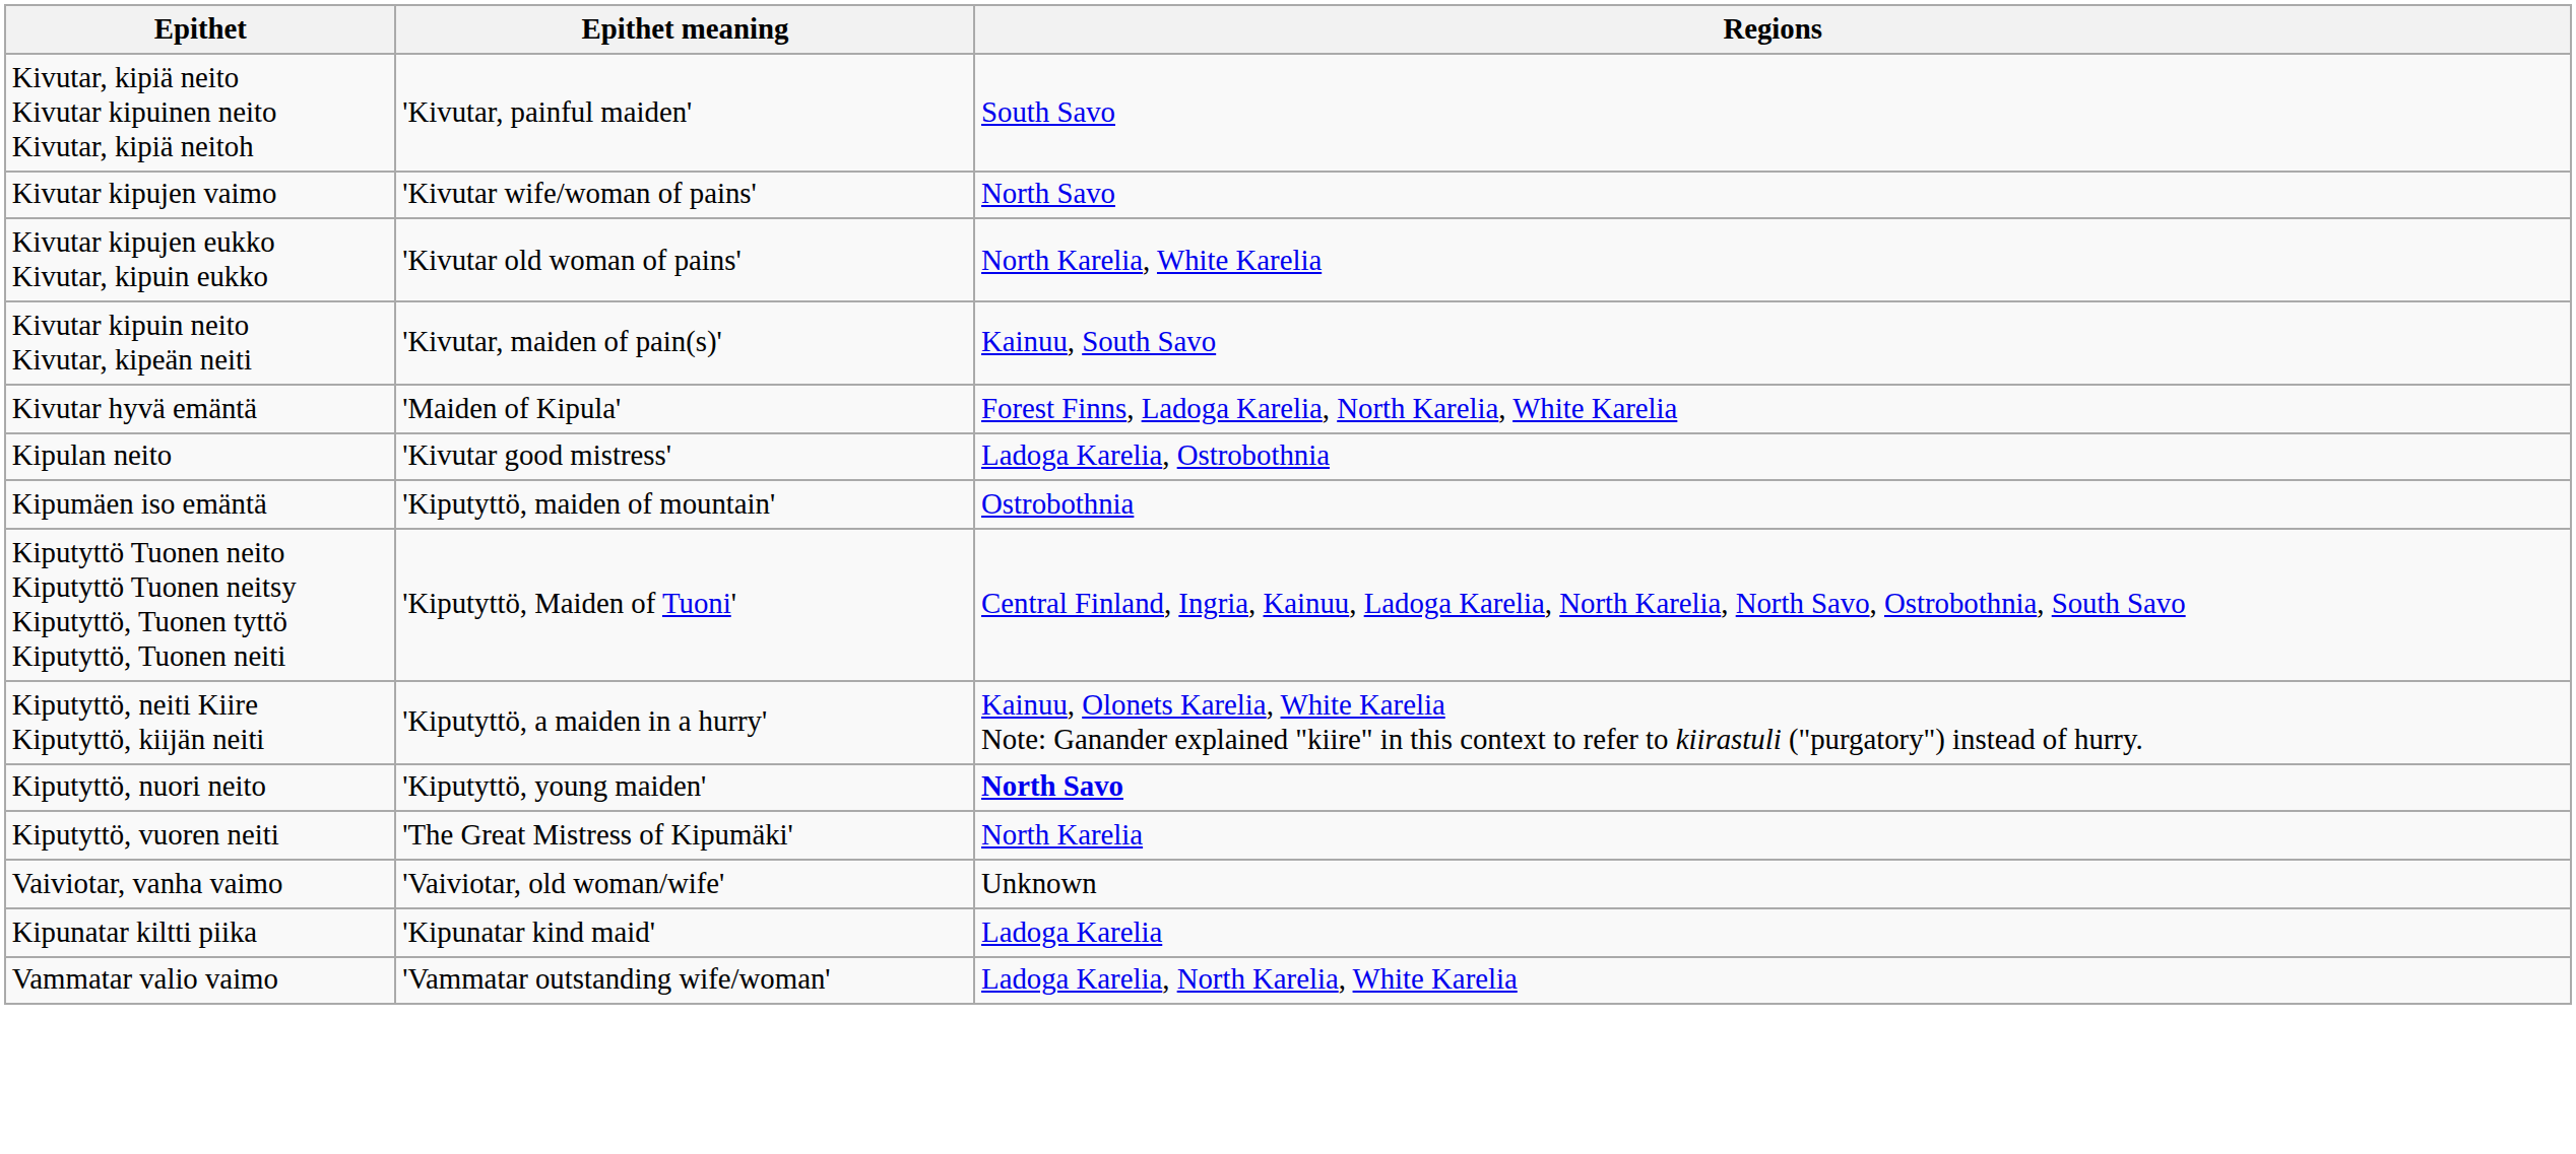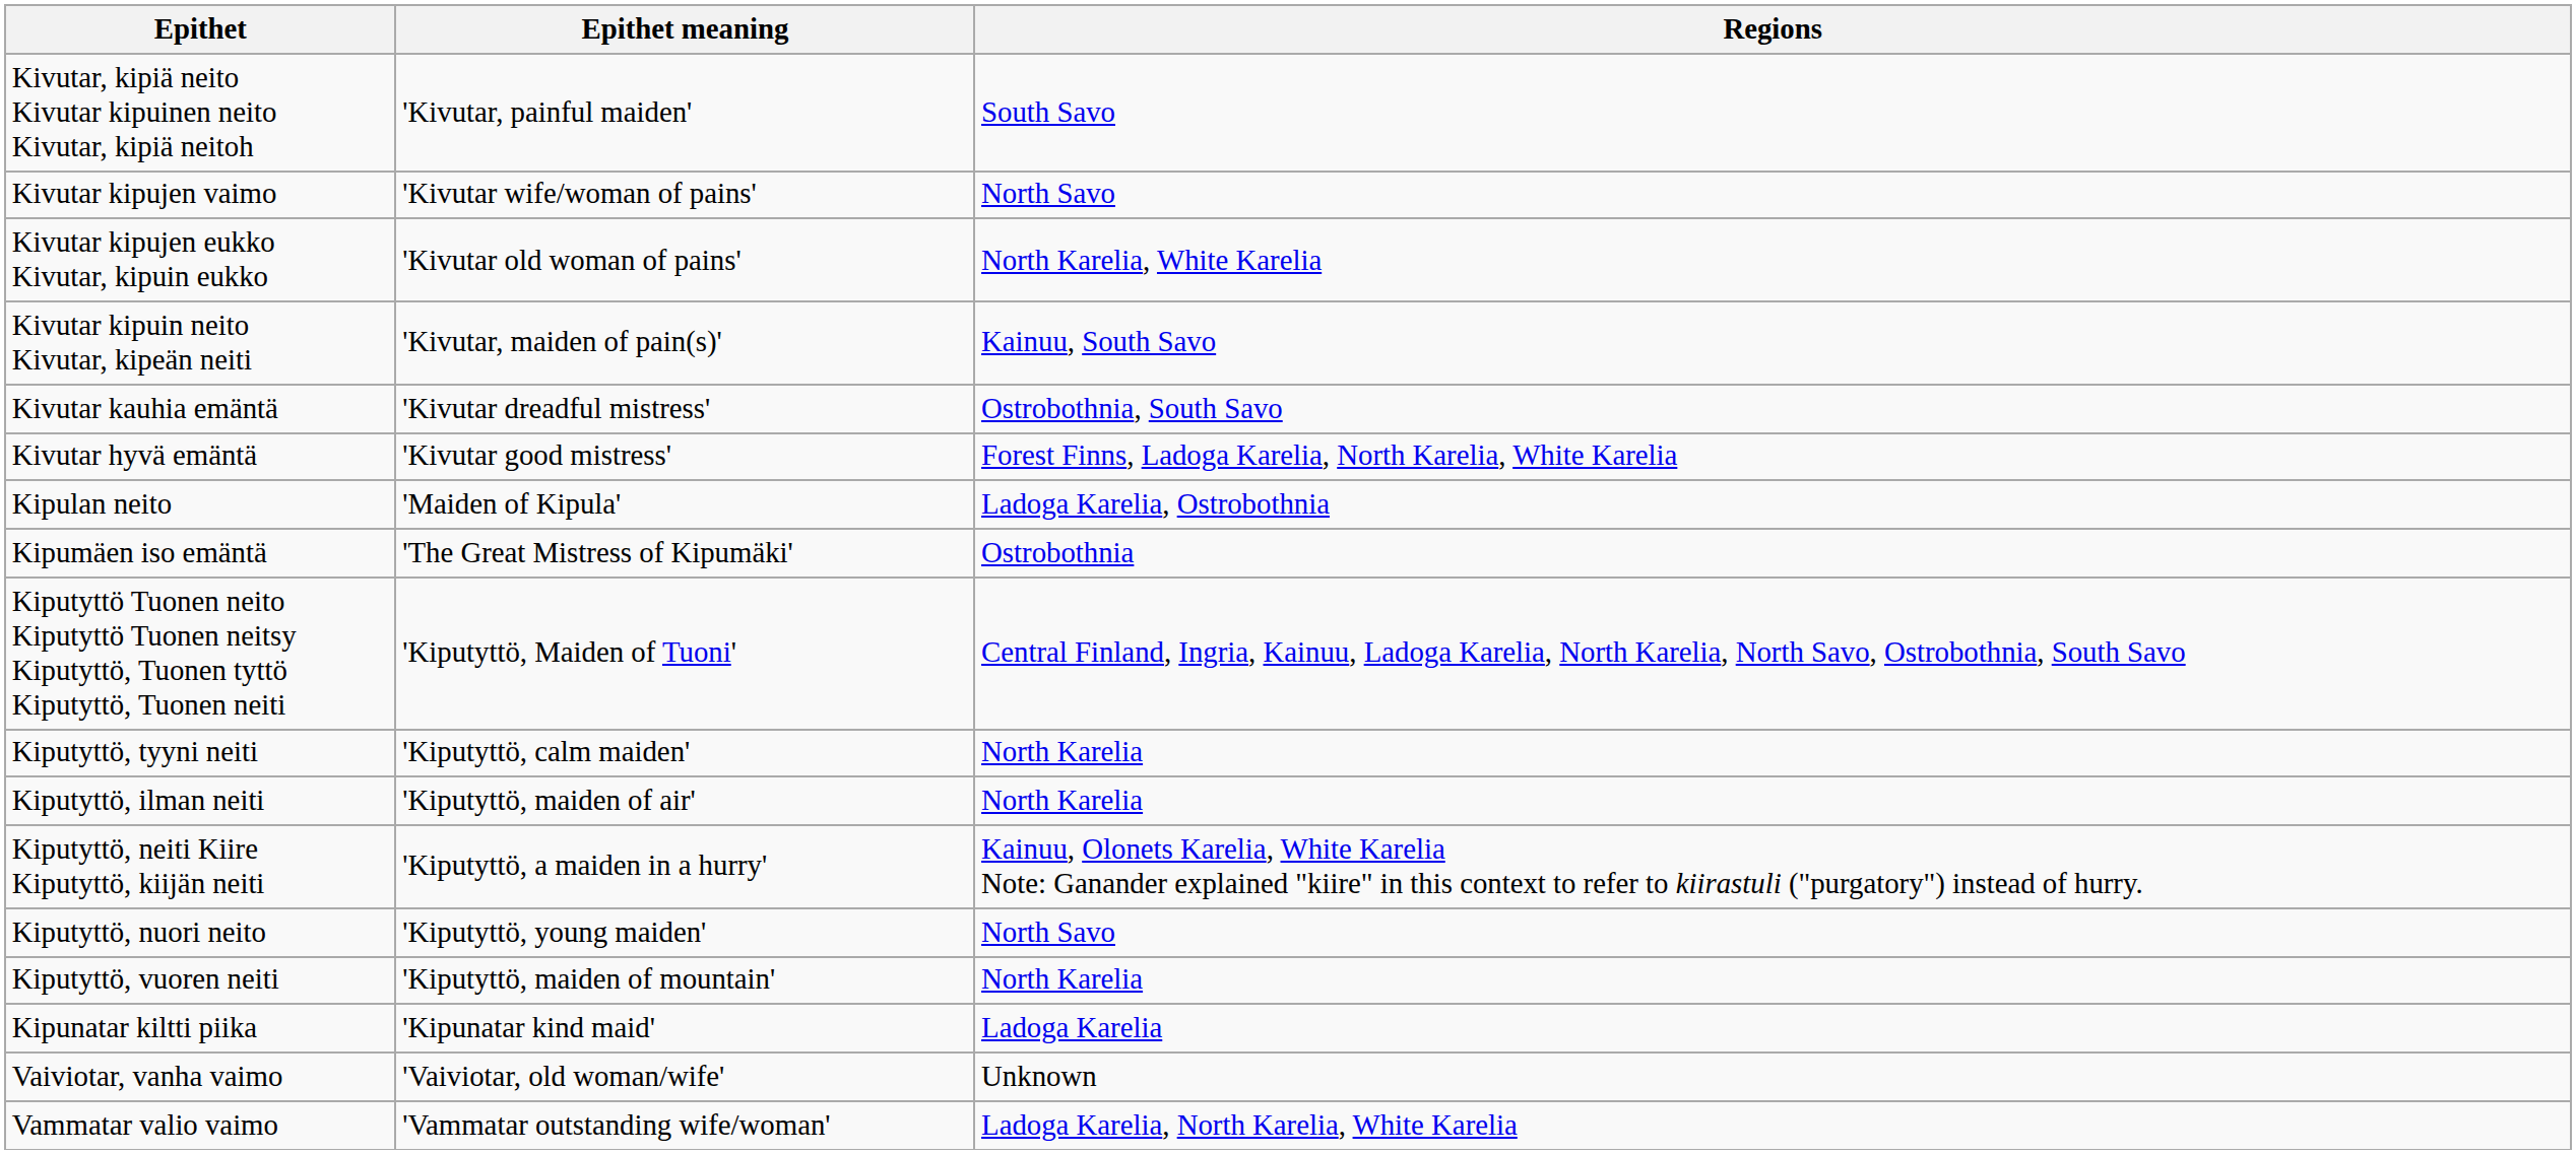+ row: Kivutar kauhia emäntä | 'Kivutar dreadful mistress' | Ostrobothnia, South Savo
Kivutar hyvä emäntä | Epithet meaning: 'Maiden of Kipula' -> 'Kivutar good mistress'
Kipulan neito | Epithet meaning: 'Kivutar good mistress' -> 'Maiden of Kipula'
Kipumäen iso emäntä | Epithet meaning: 'Kiputyttö, maiden of mountain' -> 'The Great Mistress of Kipumäki'
+ row: Kiputyttö, tyyni neiti | 'Kiputyttö, calm maiden' | North Karelia
+ row: Kiputyttö, ilman neiti | 'Kiputyttö, maiden of air' | North Karelia
Kiputyttö, nuori neito | Regions: bold -> normal
Kiputyttö, vuoren neiti | Epithet meaning: 'The Great Mistress of Kipumäki' -> 'Kiputyttö, maiden of mountain'
rows swapped: Kipunatar kiltti piika <-> Vaiviotar, vanha vaimo
